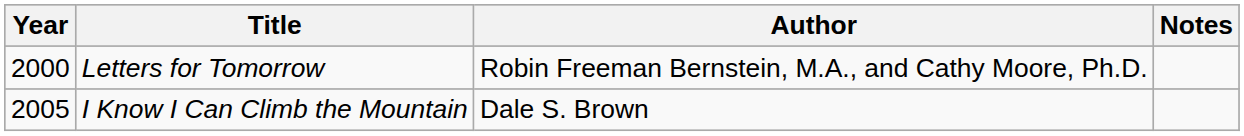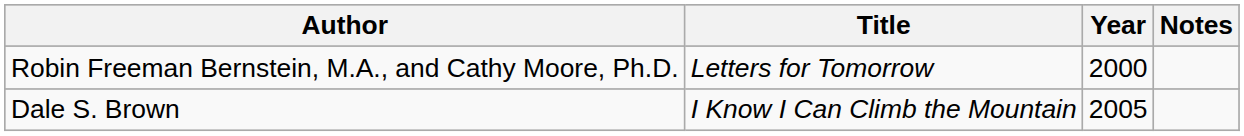columns swapped: Year <-> Author
